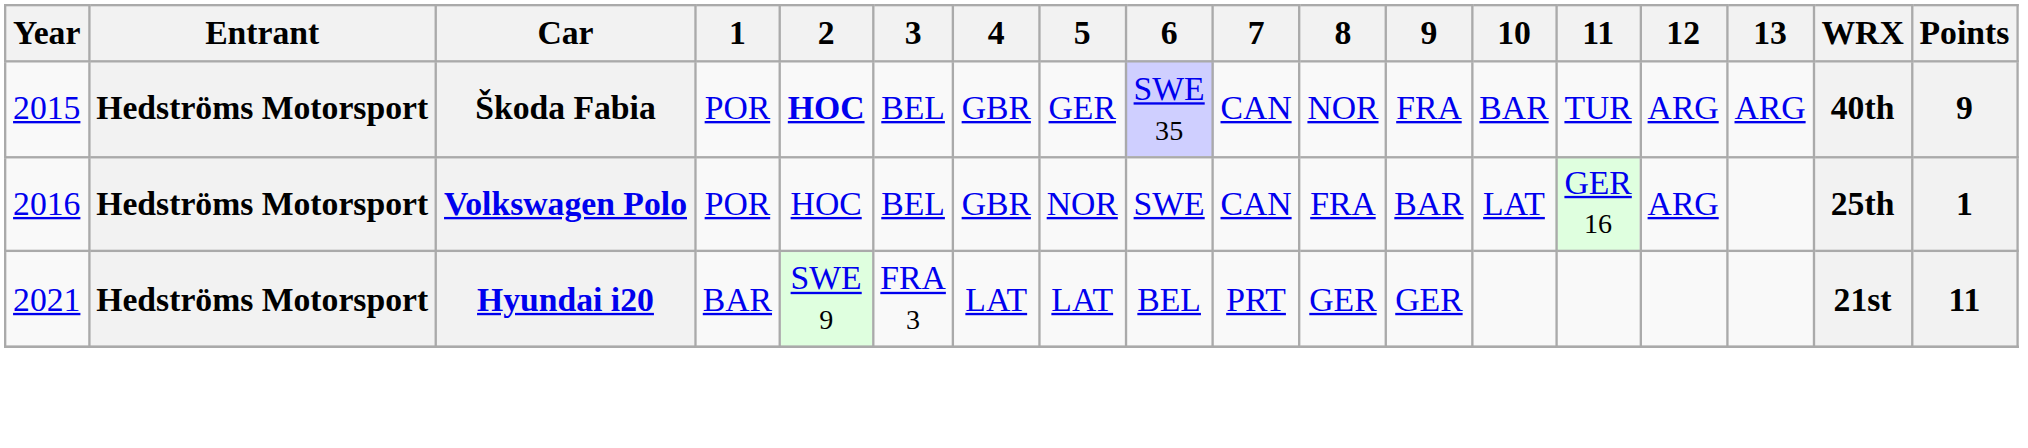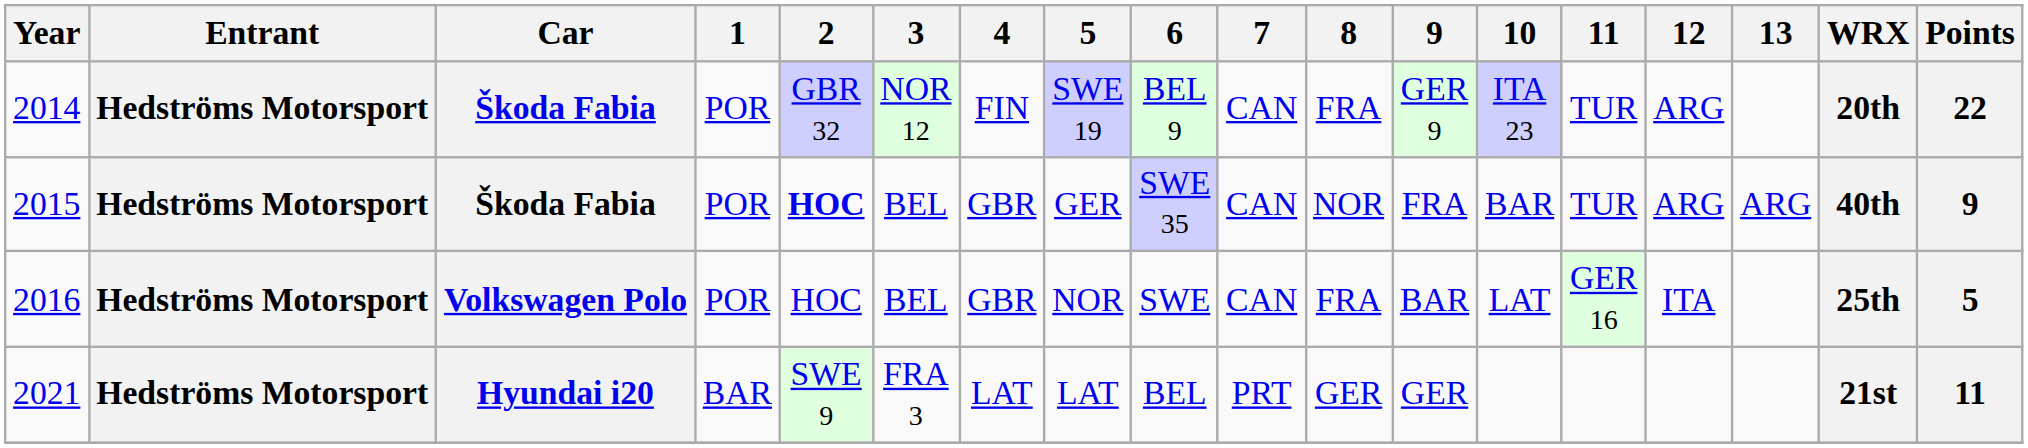+ row: 2014 | Hedströms Motorsport | Škoda Fabia | POR | GBR 32 | NOR 12 | FIN | SWE 19 | BEL 9 | CAN | FRA | GER 9 | ITA 23 | TUR | ARG | 20th | 22
2016 | 12: ARG -> ITA
2016 | Points: 1 -> 5
